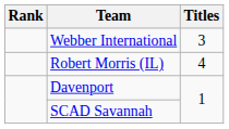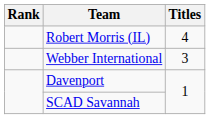rows swapped: Robert Morris (IL) <-> Webber International
